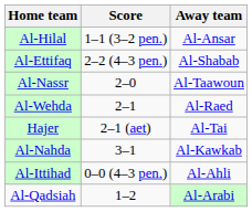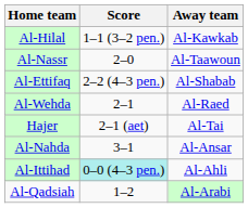Al-Hilal | Away team: Al-Ansar -> Al-Kawkab
rows swapped: Al-Nassr <-> Al-Ettifaq
Al-Nahda | Away team: Al-Kawkab -> Al-Ansar
Al-Ittihad | Score: no background -> paleturquoise background
